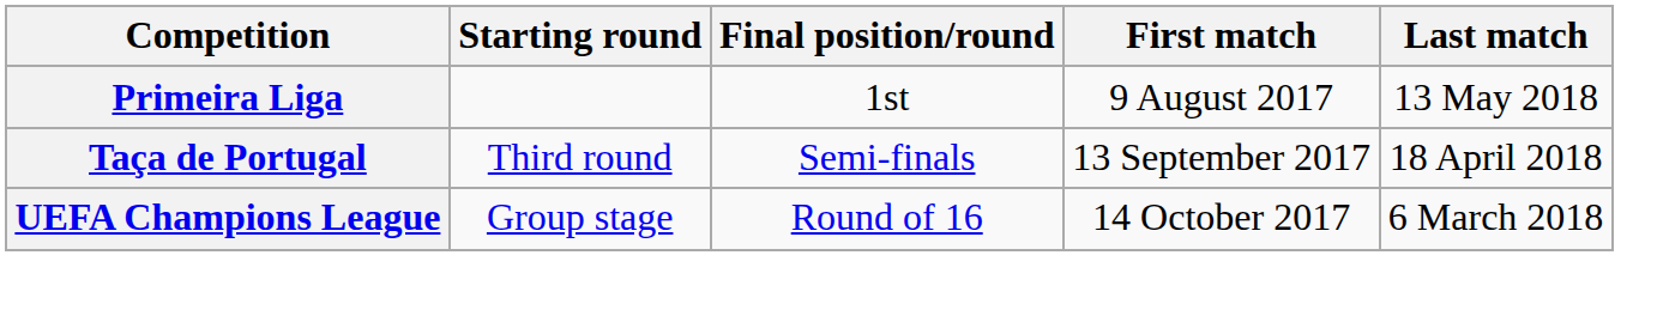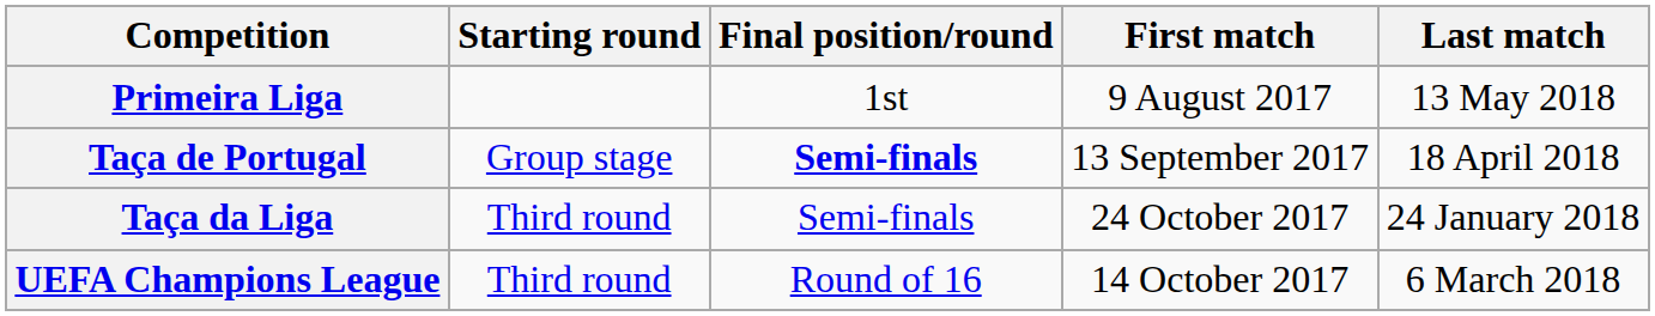Taça de Portugal | Starting round: Third round -> Group stage
Taça de Portugal | Final position/round: normal -> bold
+ row: Taça da Liga | Third round | Semi-finals | 24 October 2017 | 24 January 2018
UEFA Champions League | Starting round: Group stage -> Third round
